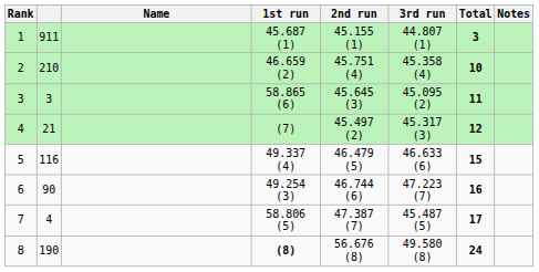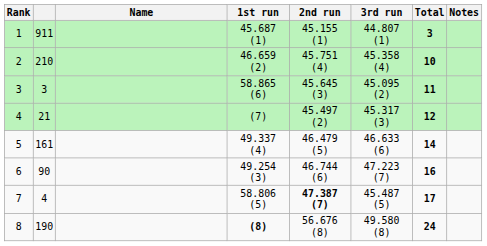5 | column 2: 116 -> 161
5 | Total: 15 -> 14
7 | 2nd run: normal -> bold
